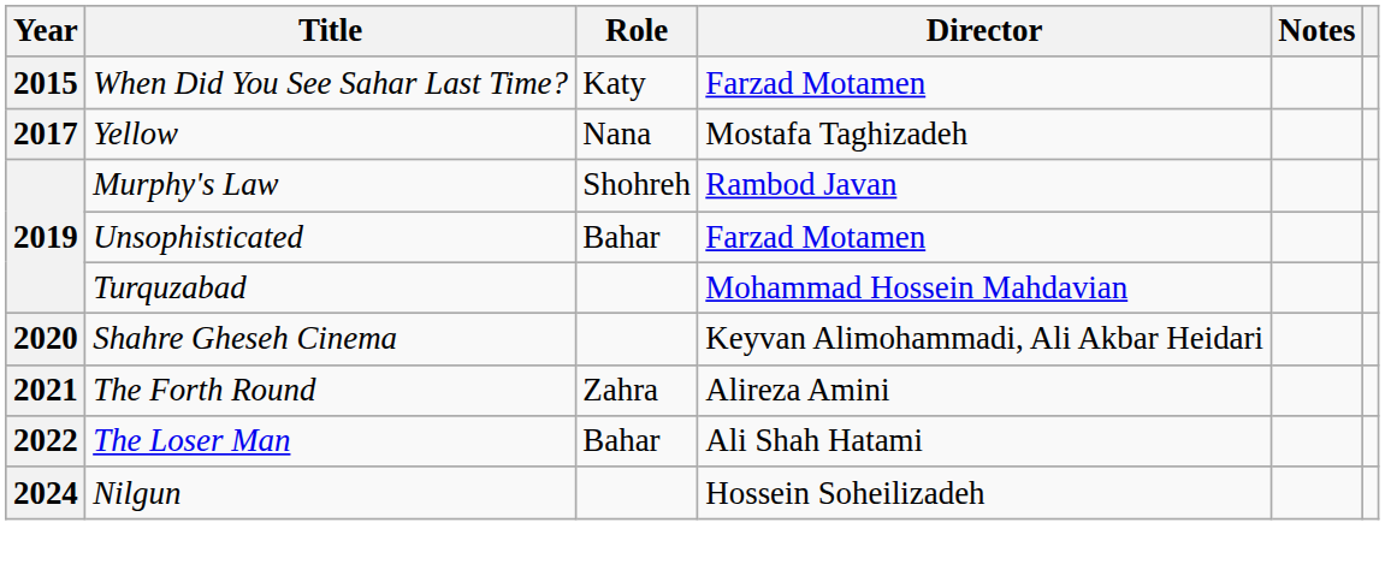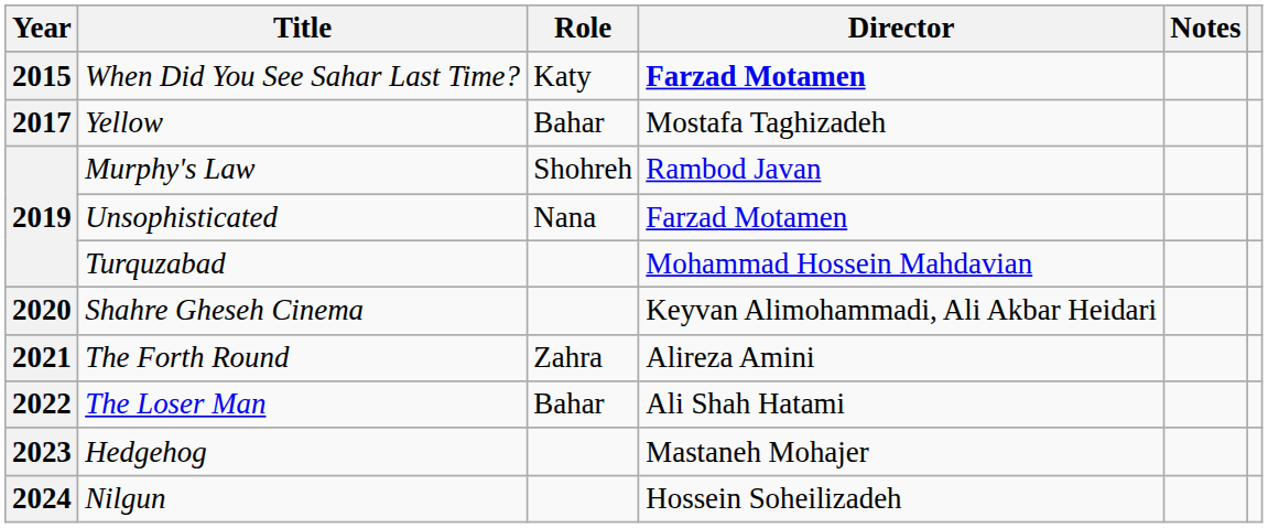When Did You See Sahar Last Time? | Director: normal -> bold
Yellow | Role: Nana -> Bahar
Unsophisticated | Role: Bahar -> Nana
+ row: 2023 | Hedgehog | Mastaneh Mohajer
